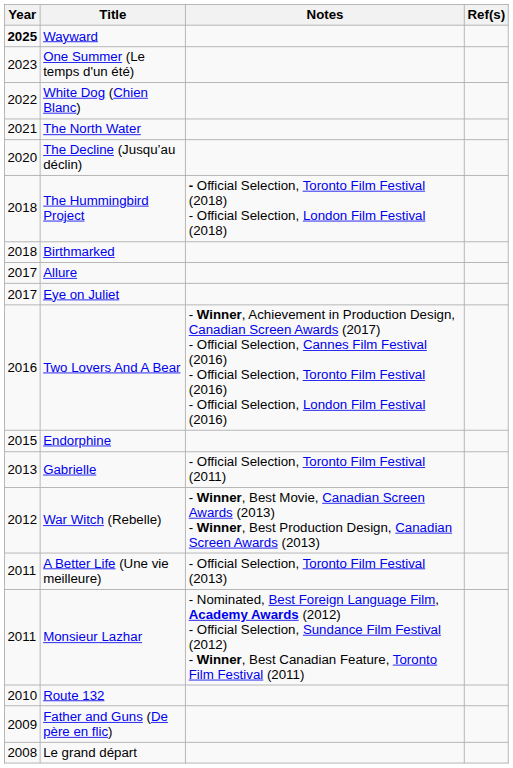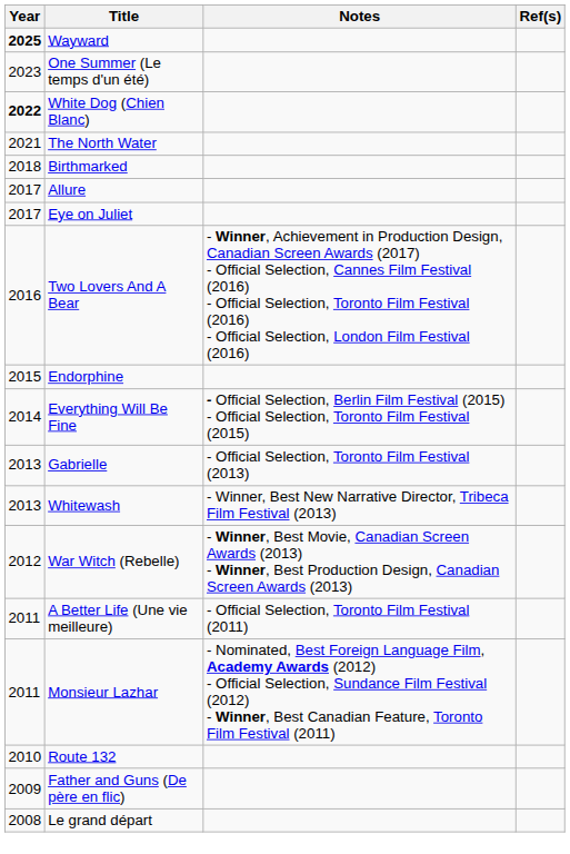White Dog (Chien Blanc) | Year: normal -> bold
- row: 2020 | The Decline (Jusqu’au déclin)
- row: 2018 | The Hummingbird Project | - Official Selection, Toronto Film Festival (2018) - Official Selection, London Film Festival (2018)
+ row: 2014 | Everything Will Be Fine | - Official Selection, Berlin Film Festival (2015) - Official Selection, Toronto Film Festival (2015)
Gabrielle | Notes: - Official Selection, Toronto Film Festival (2011) -> - Official Selection, Toronto Film Festival (2013)
+ row: 2013 | Whitewash | - Winner, Best New Narrative Director, Tribeca Film Festival (2013)
A Better Life (Une vie meilleure) | Notes: - Official Selection, Toronto Film Festival (2013) -> - Official Selection, Toronto Film Festival (2011)
